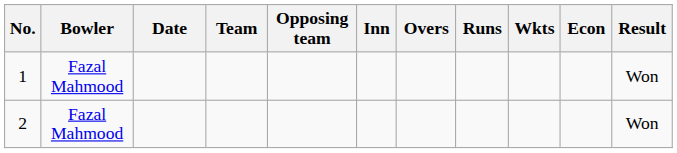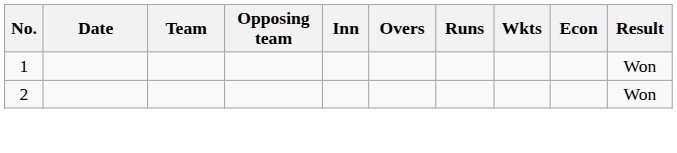- column: Bowler | Fazal Mahmood | Fazal Mahmood
